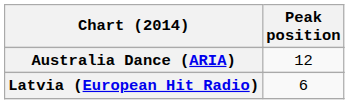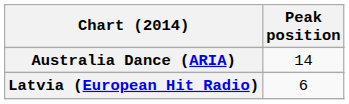Australia Dance (ARIA) | Peak position: 12 -> 14
